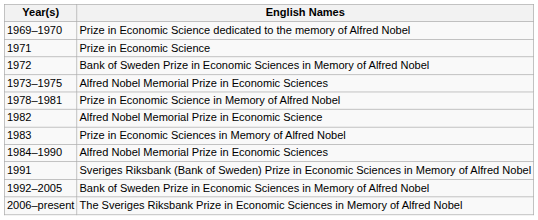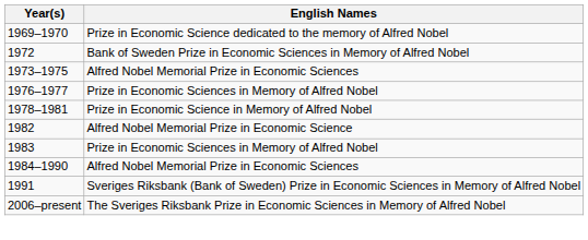- row: 1971 | Prize in Economic Science
+ row: 1976–1977 | Prize in Economic Sciences in Memory of Alfred Nobel
- row: 1992–2005 | Bank of Sweden Prize in Economic Sciences in Memory of Alfred Nobel
